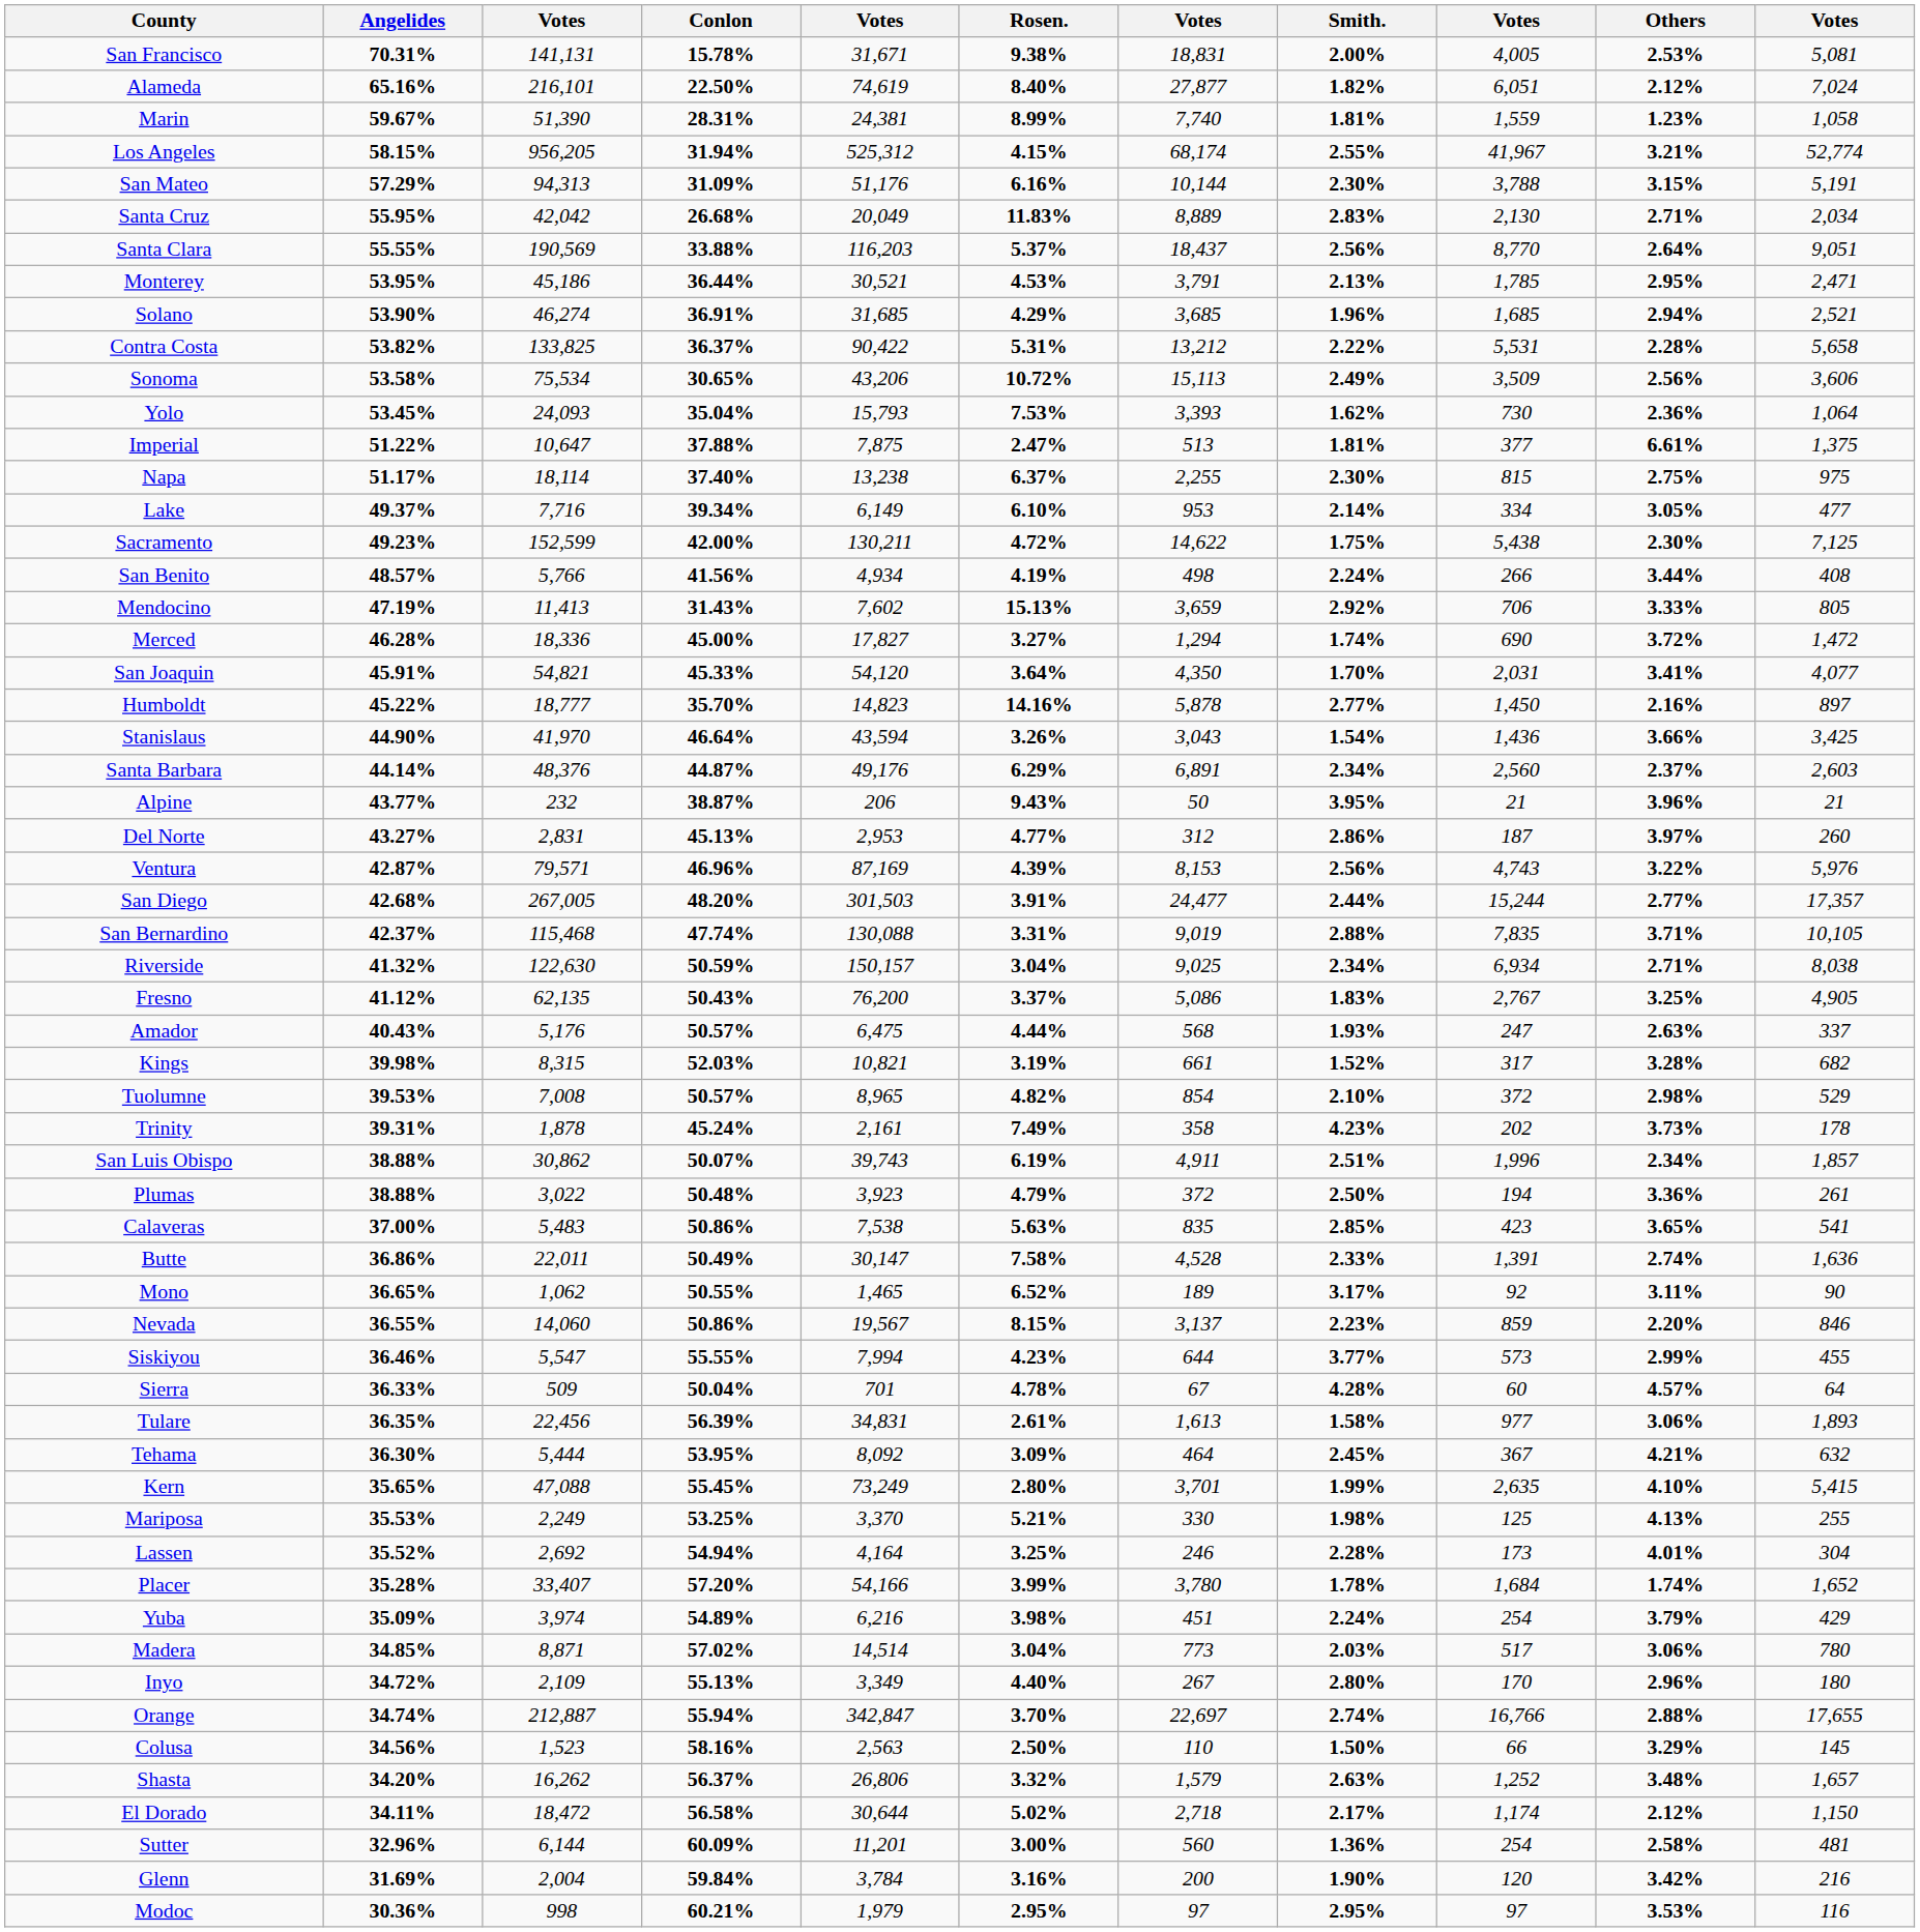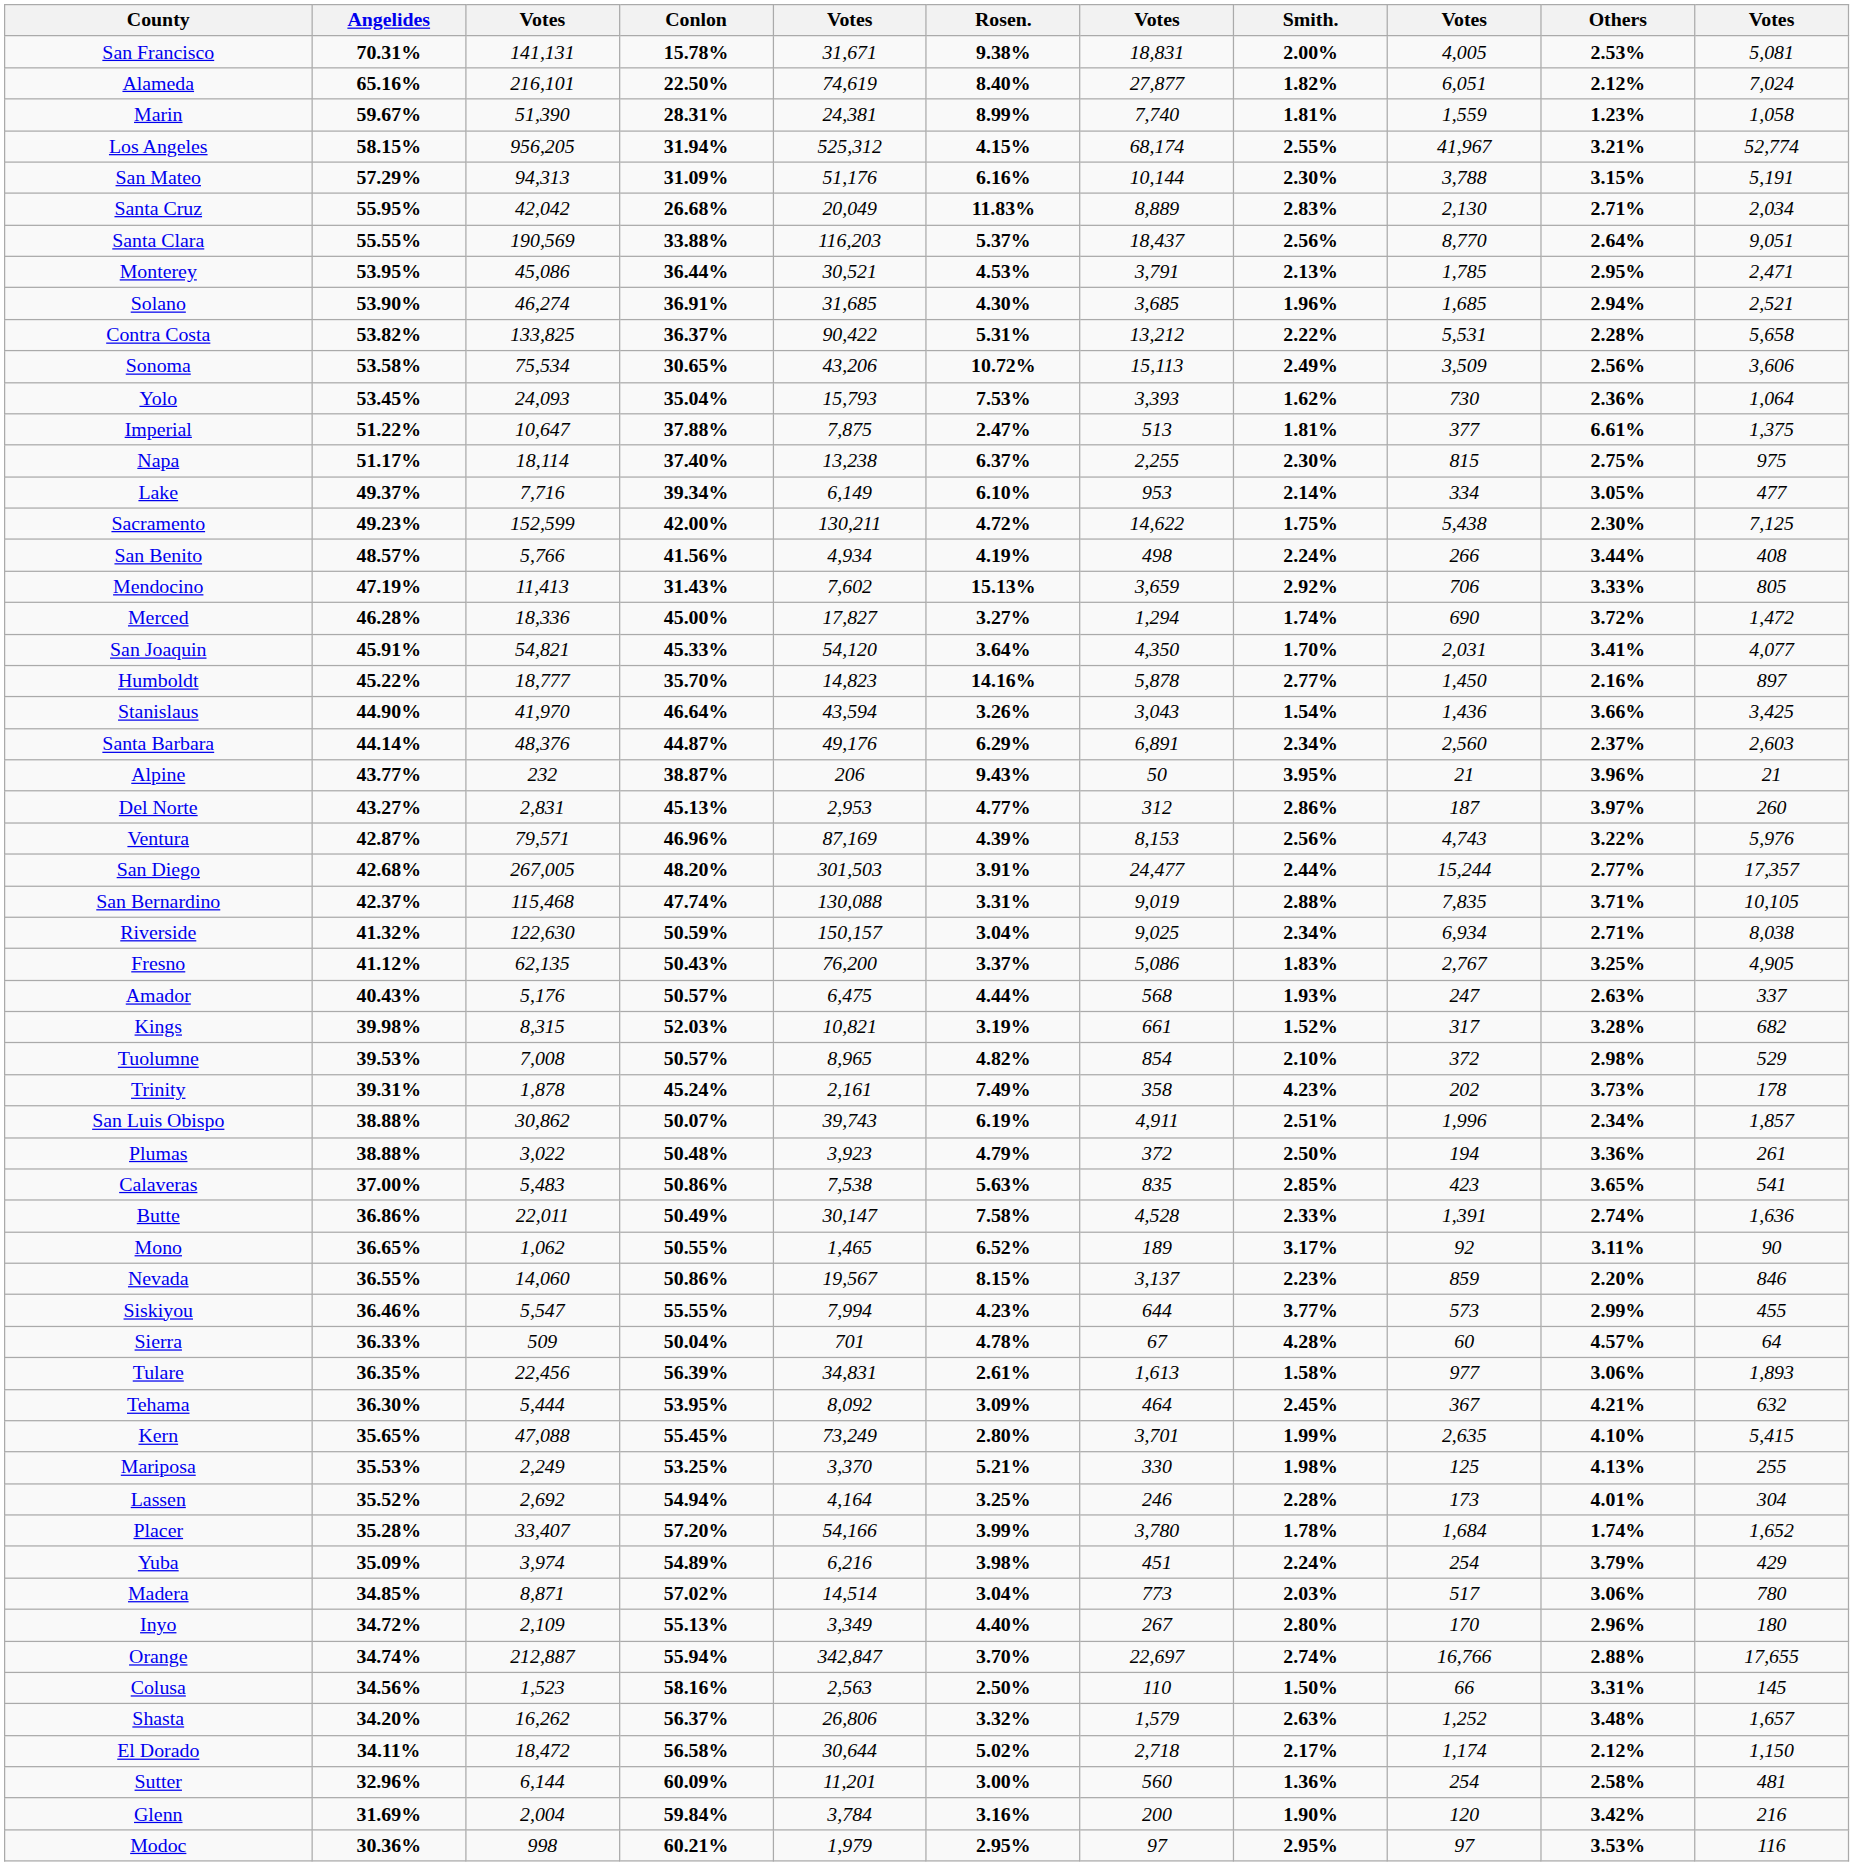Monterey | column 3: 45,186 -> 45,086
Solano | Rosen.: 4.29% -> 4.30%
Colusa | Others: 3.29% -> 3.31%
